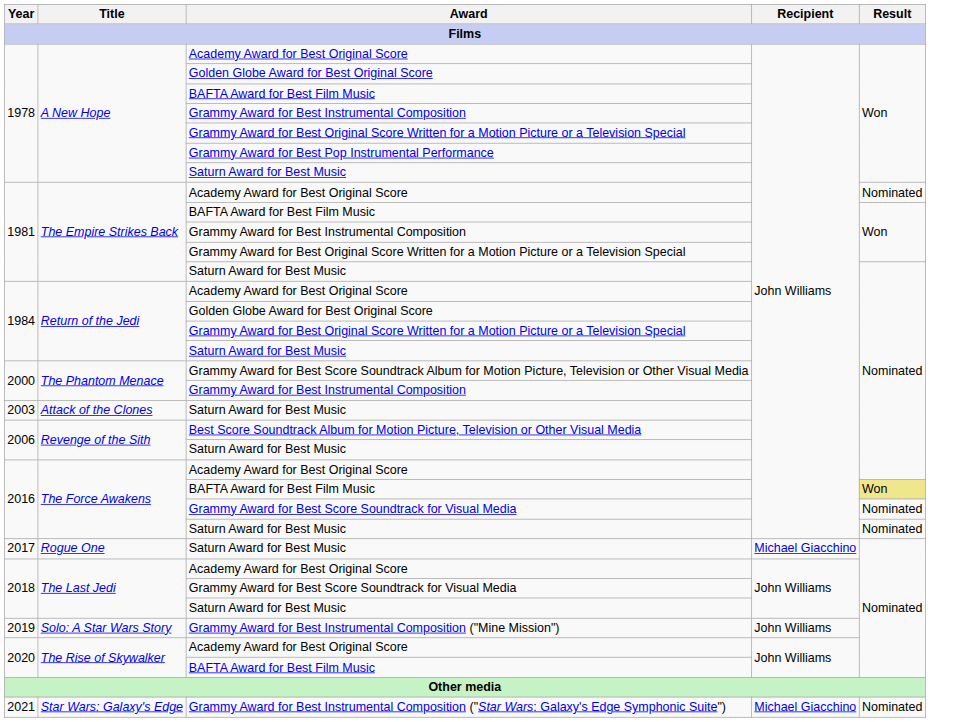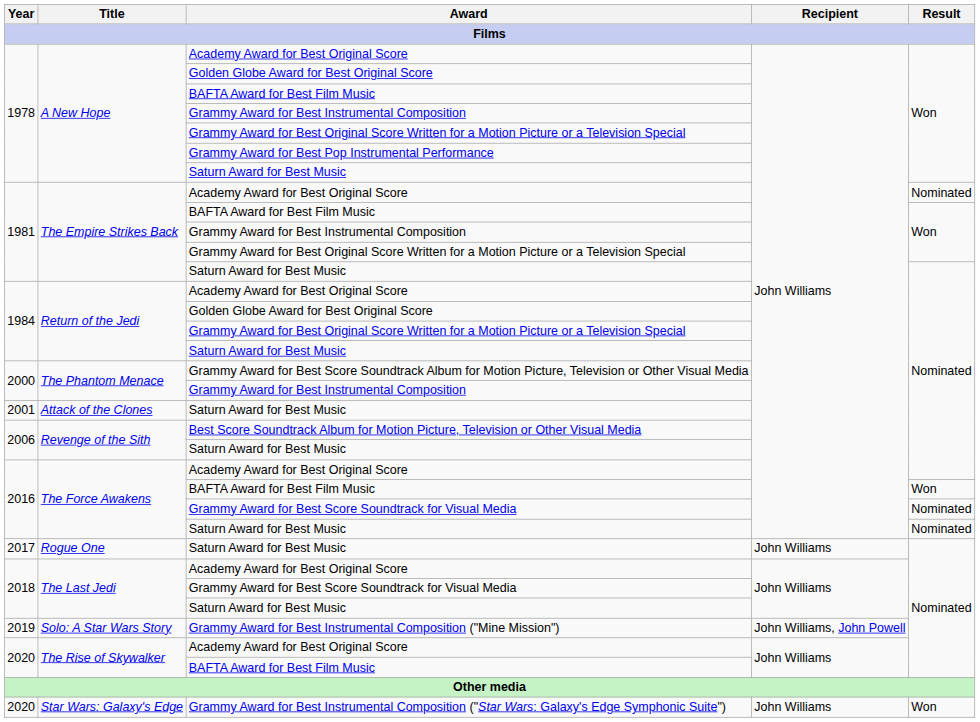Attack of the Clones | Year: 2003 -> 2001
The Force Awakens / BAFTA Award for Best Film Music | Result: khaki background -> no background
Rogue One | Recipient: Michael Giacchino -> John Williams
Solo: A Star Wars Story | Recipient: John Williams -> John Williams, John Powell
Star Wars: Galaxy's Edge | Year: 2021 -> 2020
Star Wars: Galaxy's Edge | Recipient: Michael Giacchino -> John Williams
Star Wars: Galaxy's Edge | Result: Nominated -> Won
